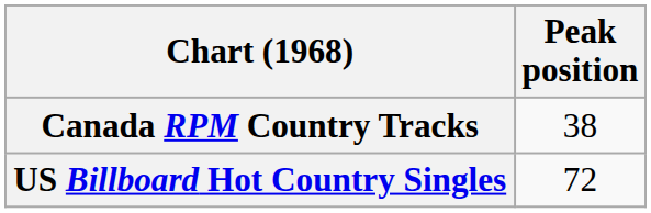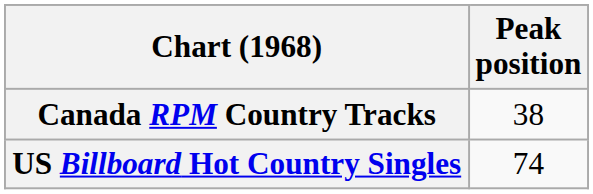US Billboard Hot Country Singles | Peak position: 72 -> 74
